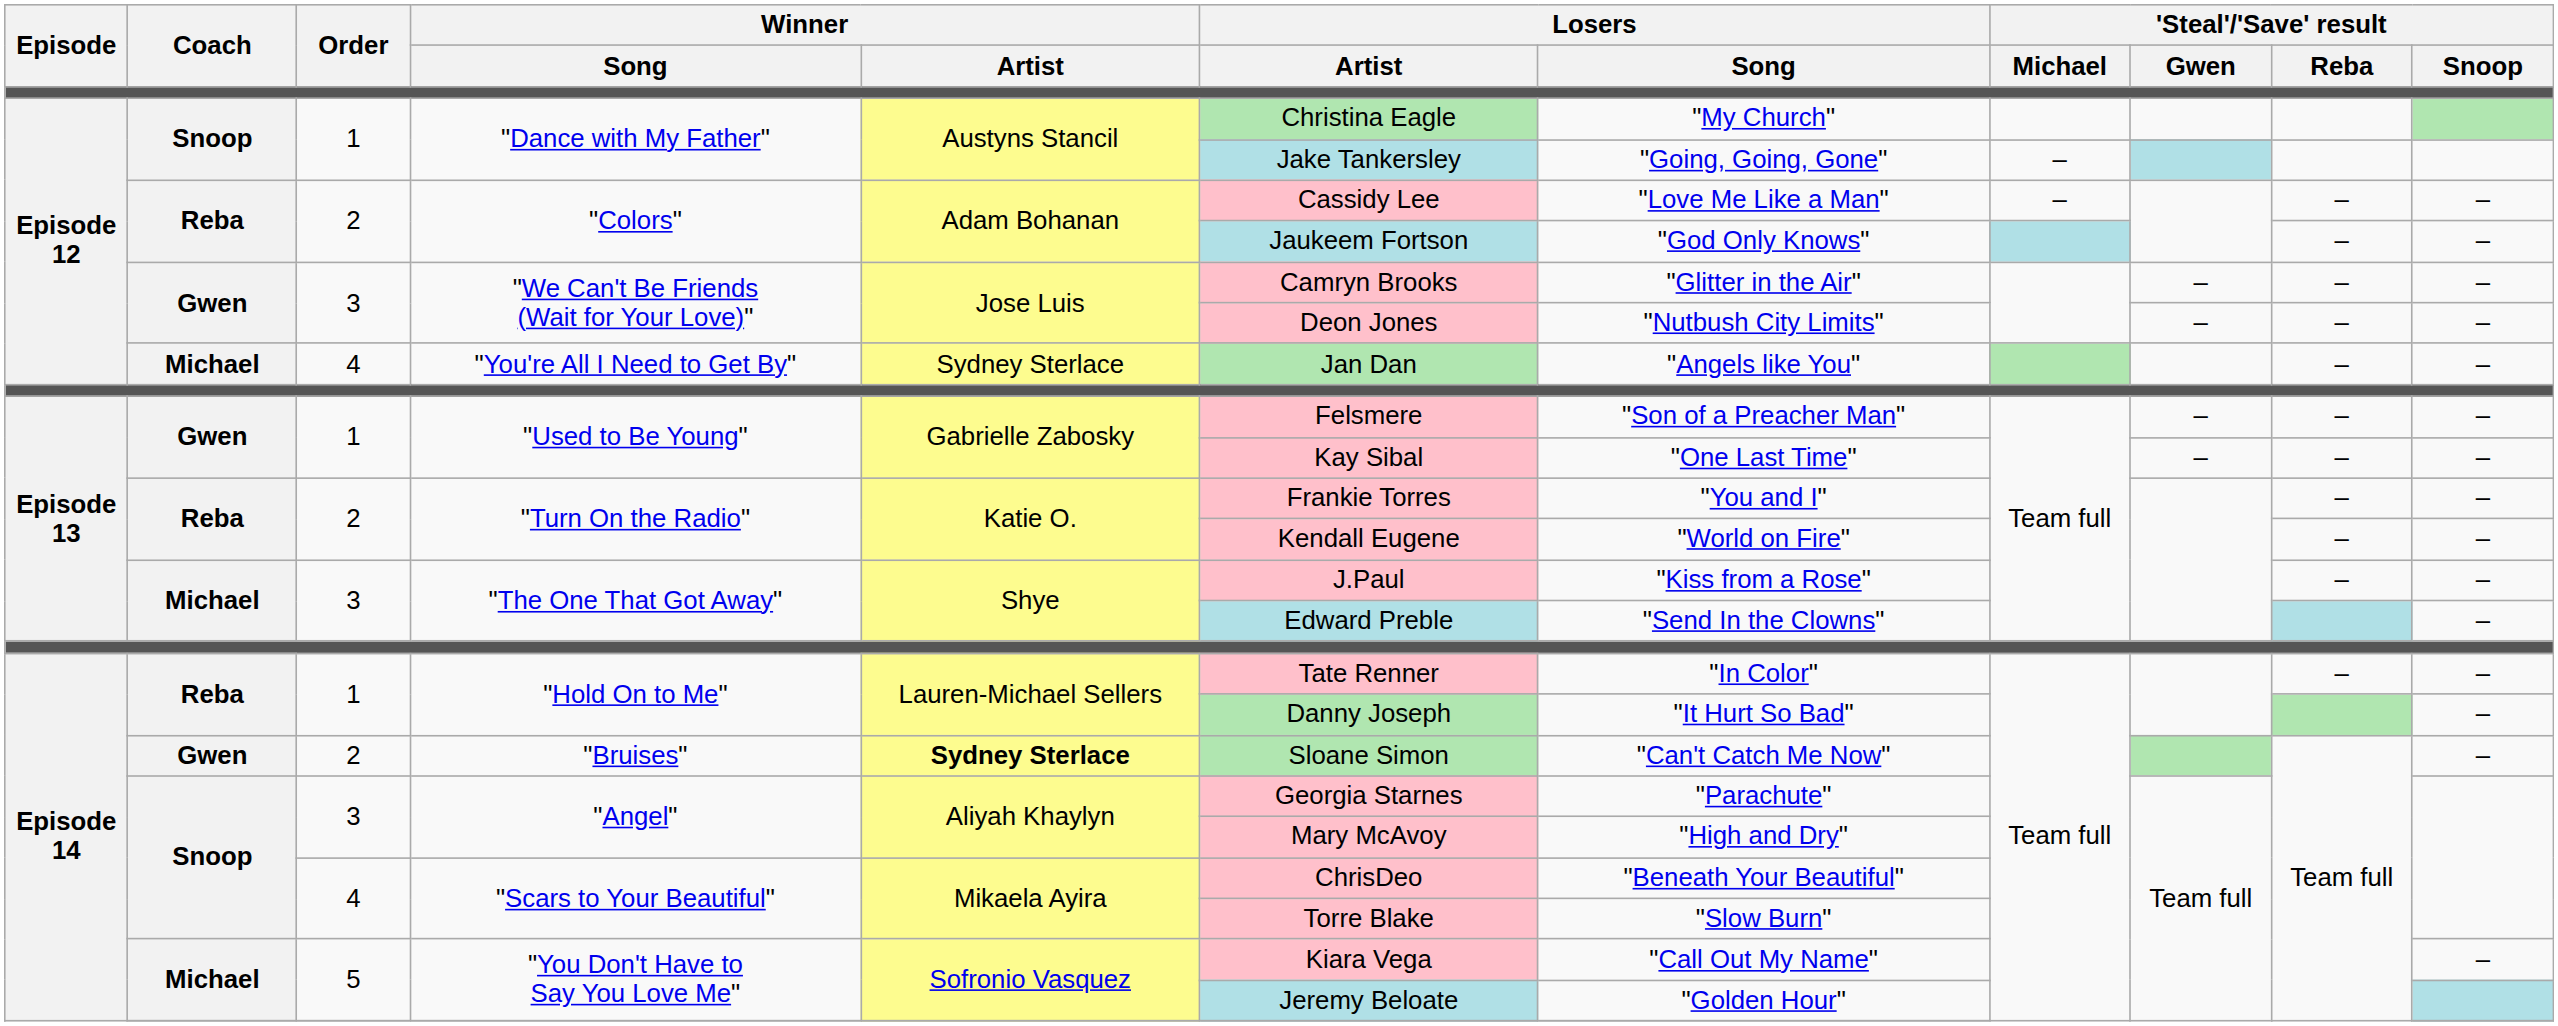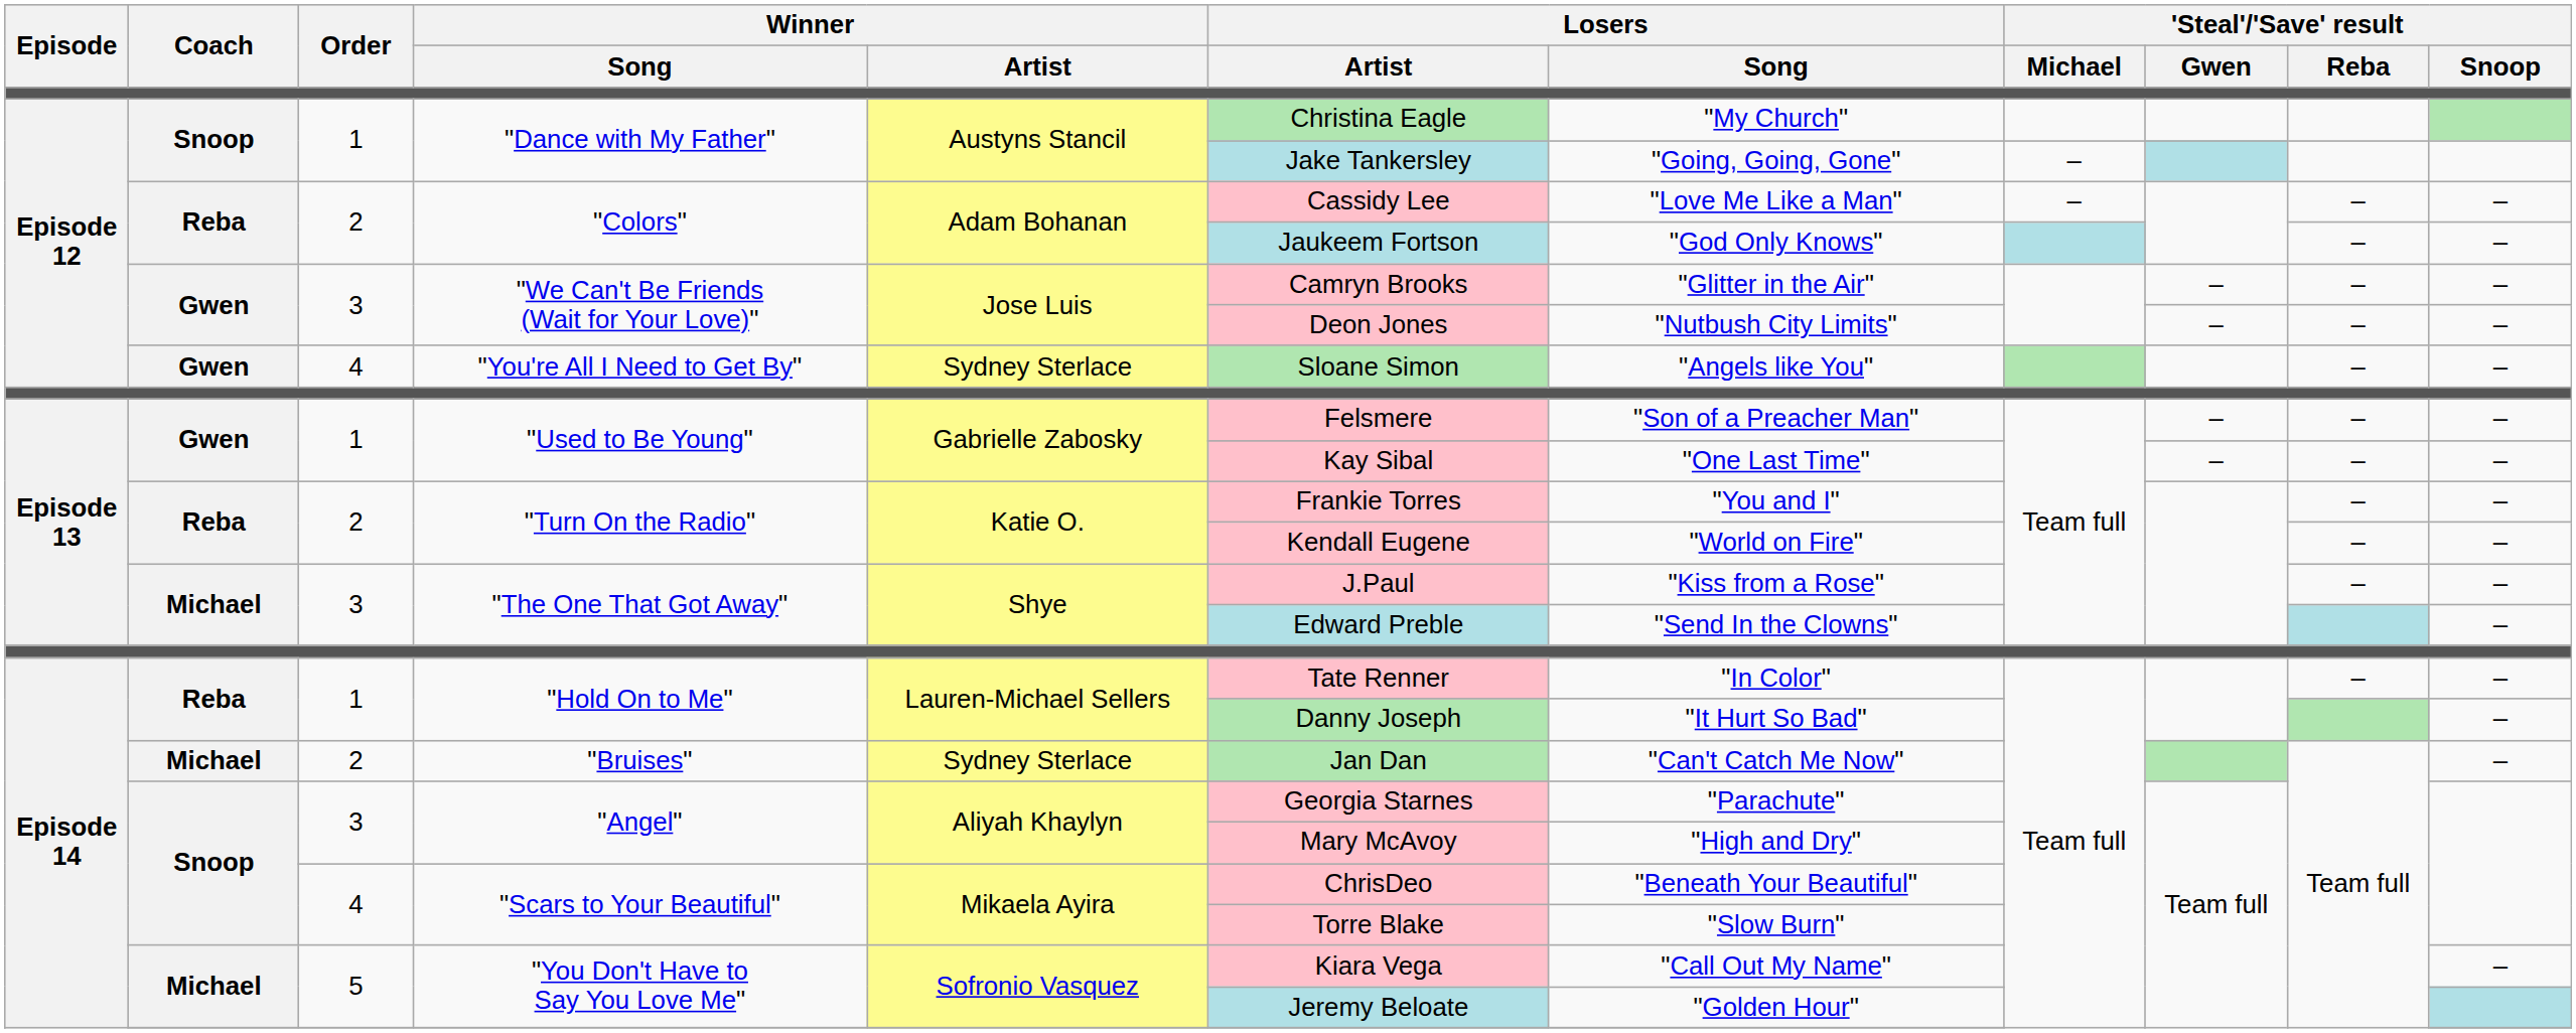"You're All I Need to Get By" | Coach: Michael -> Gwen
"You're All I Need to Get By" | Losers / Artist: Jan Dan -> Sloane Simon
"Bruises" | Coach: Gwen -> Michael
"Bruises" | Winner / Artist: bold -> normal
"Bruises" | Losers / Artist: Sloane Simon -> Jan Dan
